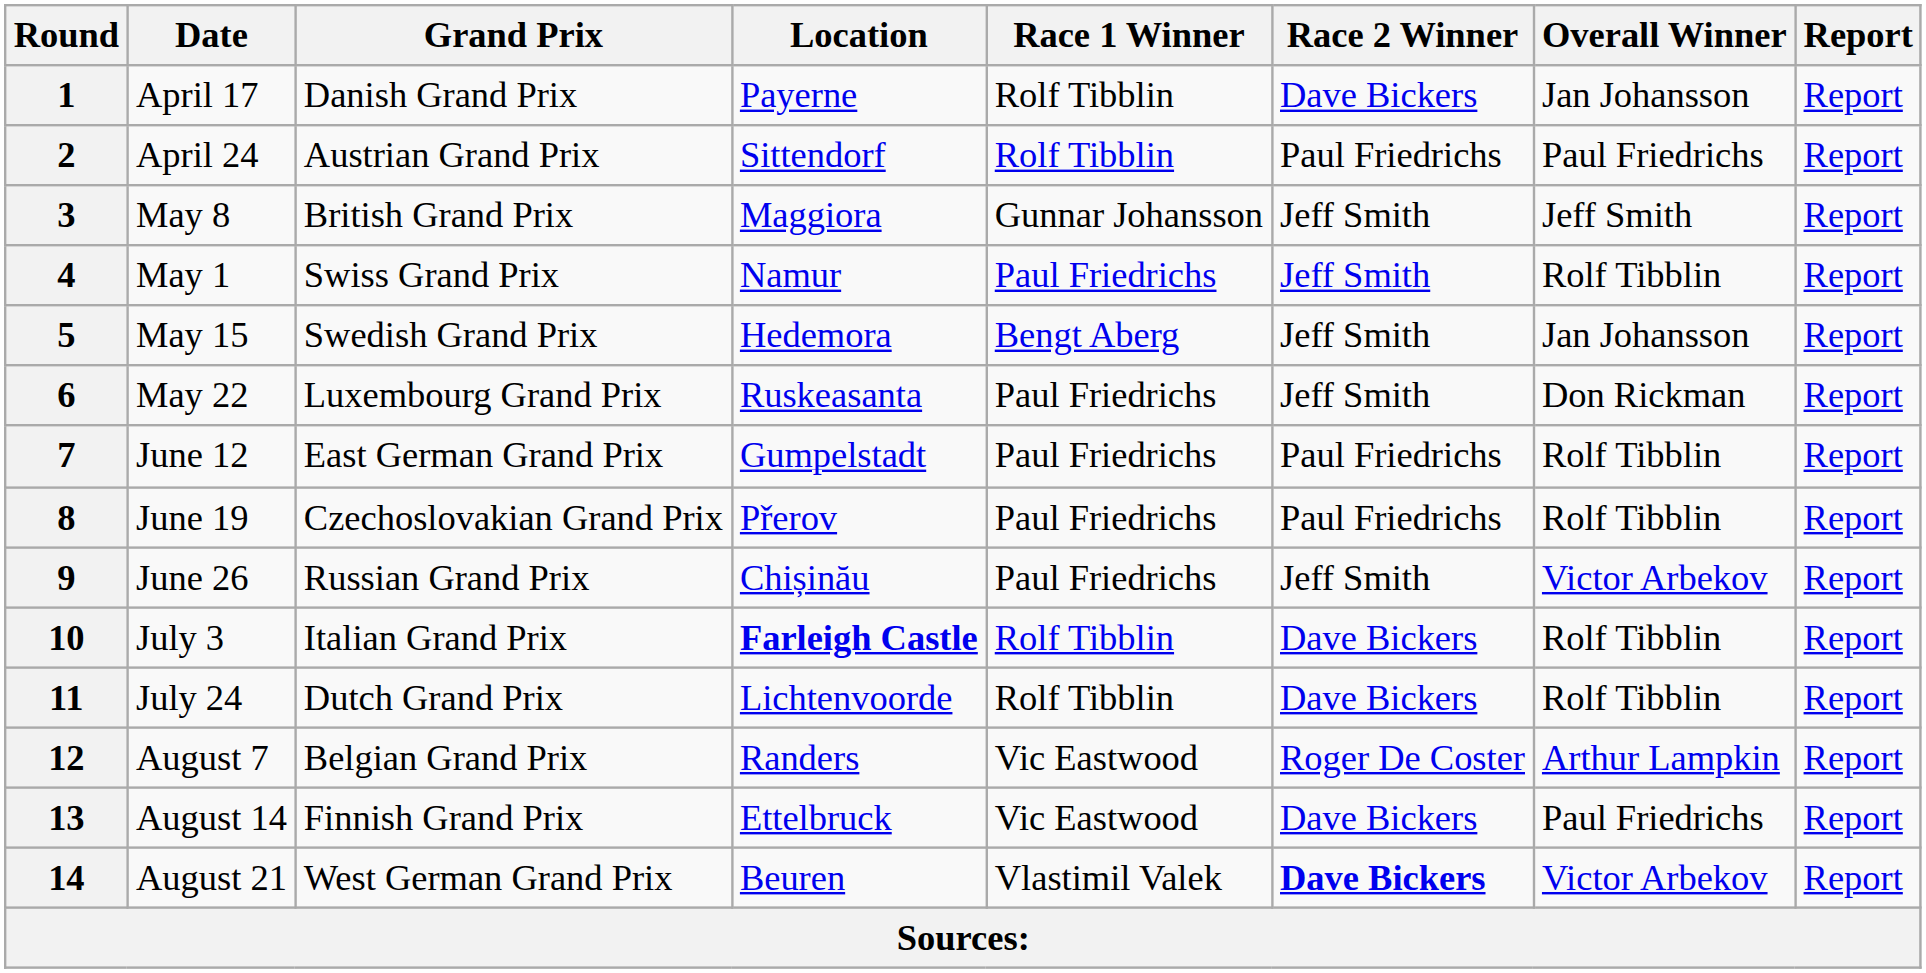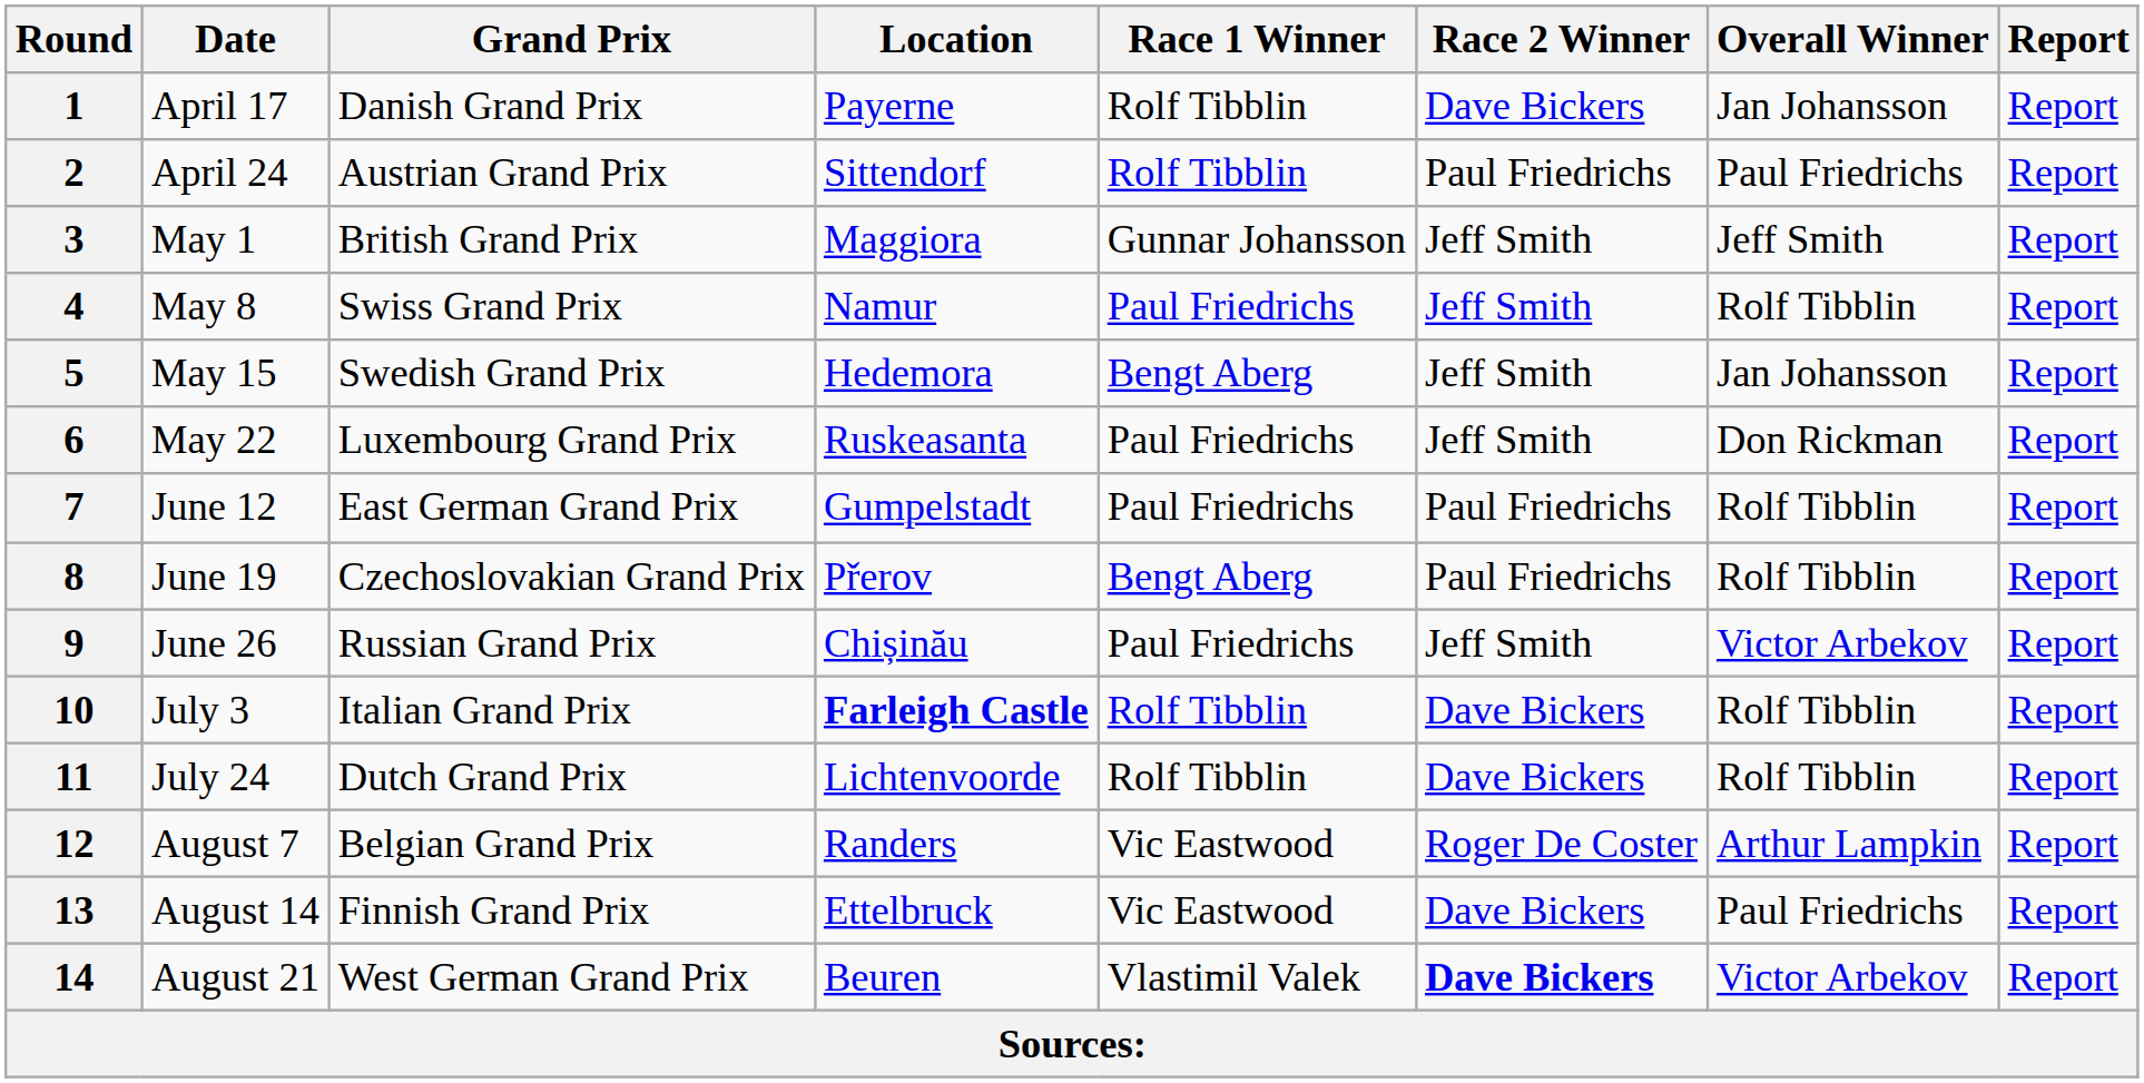3 | Date: May 8 -> May 1
4 | Date: May 1 -> May 8
8 | Race 1 Winner: Paul Friedrichs -> Bengt Aberg
